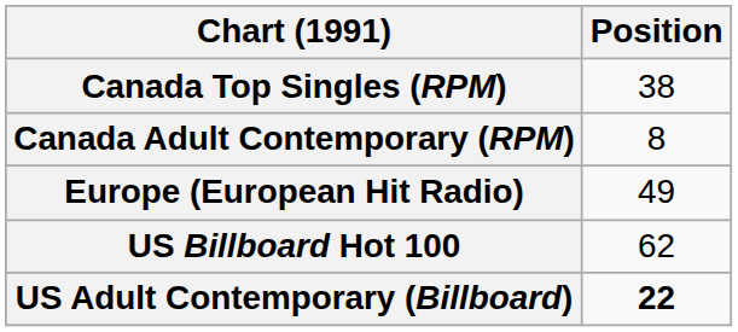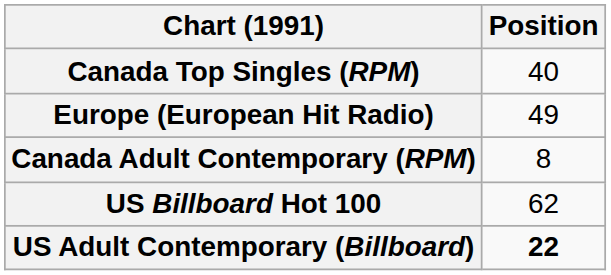Canada Top Singles (RPM) | Position: 38 -> 40
rows swapped: Canada Adult Contemporary (RPM) <-> Europe (European Hit Radio)
